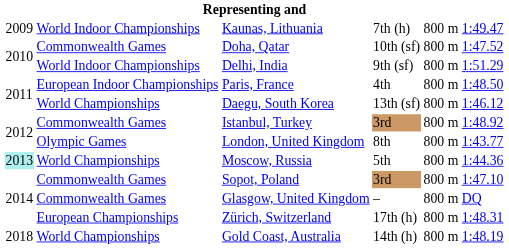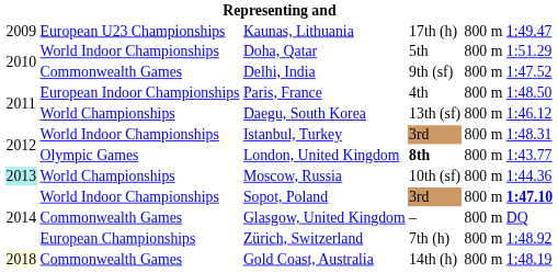Kaunas, Lithuania | column 2: World Indoor Championships -> European U23 Championships
Kaunas, Lithuania | column 4: 7th (h) -> 17th (h)
Doha, Qatar | column 2: Commonwealth Games -> World Indoor Championships
Doha, Qatar | column 4: 10th (sf) -> 5th
Doha, Qatar | column 6: 1:47.52 -> 1:51.29
Delhi, India | column 2: World Indoor Championships -> Commonwealth Games
Delhi, India | column 6: 1:51.29 -> 1:47.52
Istanbul, Turkey | column 2: Commonwealth Games -> World Indoor Championships
Istanbul, Turkey | column 6: 1:48.92 -> 1:48.31
London, United Kingdom | column 4: normal -> bold
Moscow, Russia | column 4: 5th -> 10th (sf)
Sopot, Poland | column 2: Commonwealth Games -> World Indoor Championships
Sopot, Poland | column 6: normal -> bold
Zürich, Switzerland | column 4: 17th (h) -> 7th (h)
Zürich, Switzerland | column 6: 1:48.31 -> 1:48.92
Gold Coast, Australia | column 1: no background -> lightyellow background
Gold Coast, Australia | column 2: World Championships -> Commonwealth Games
